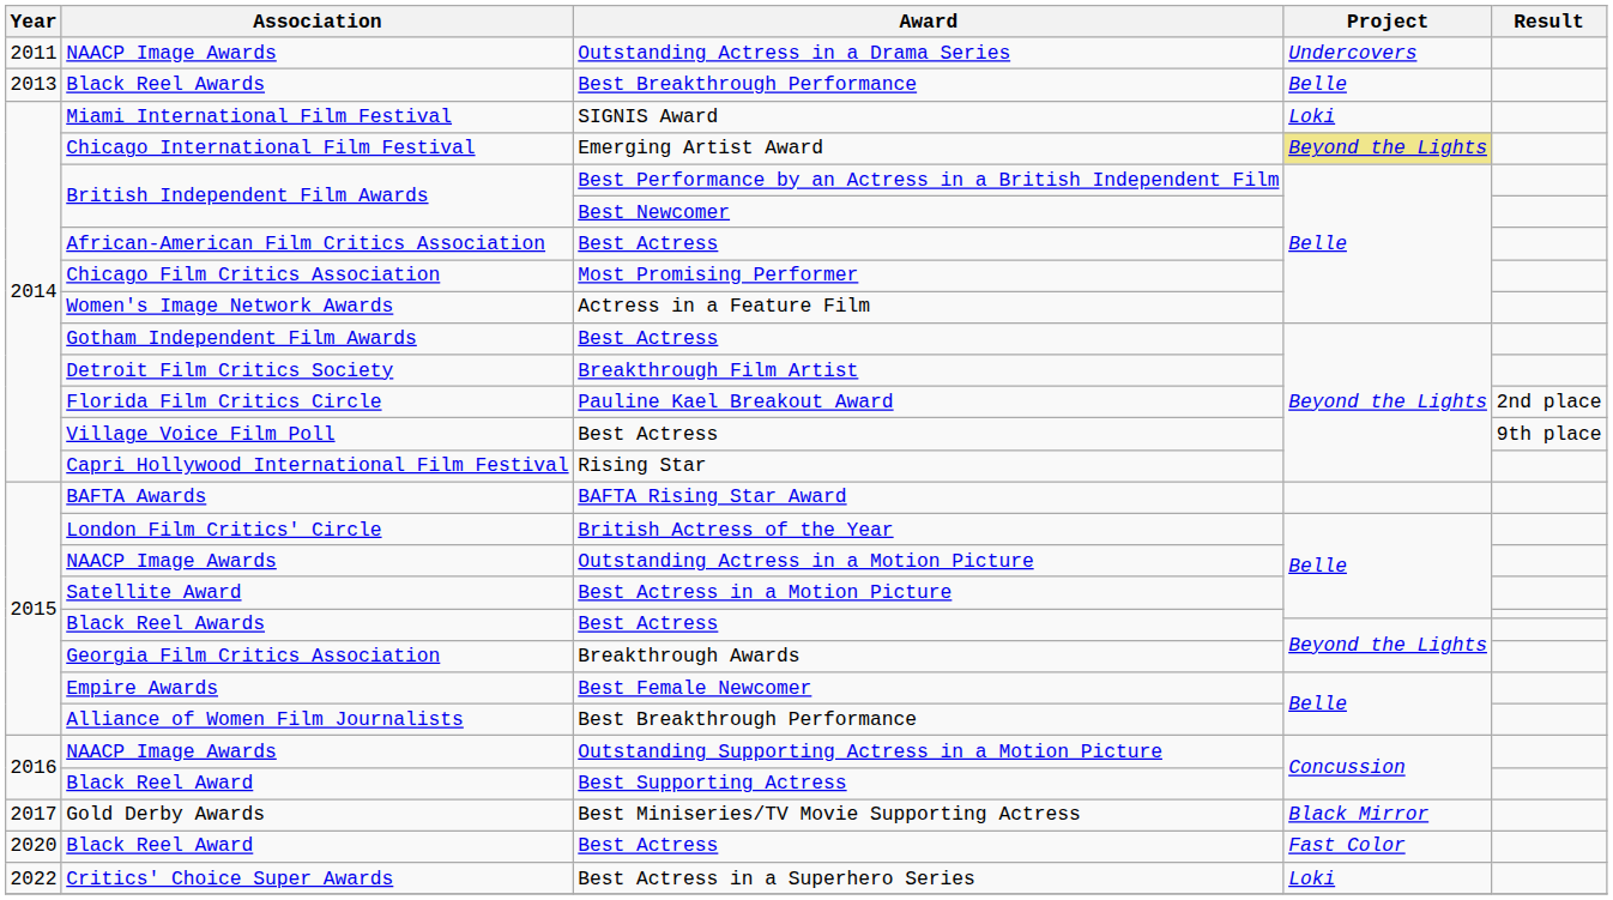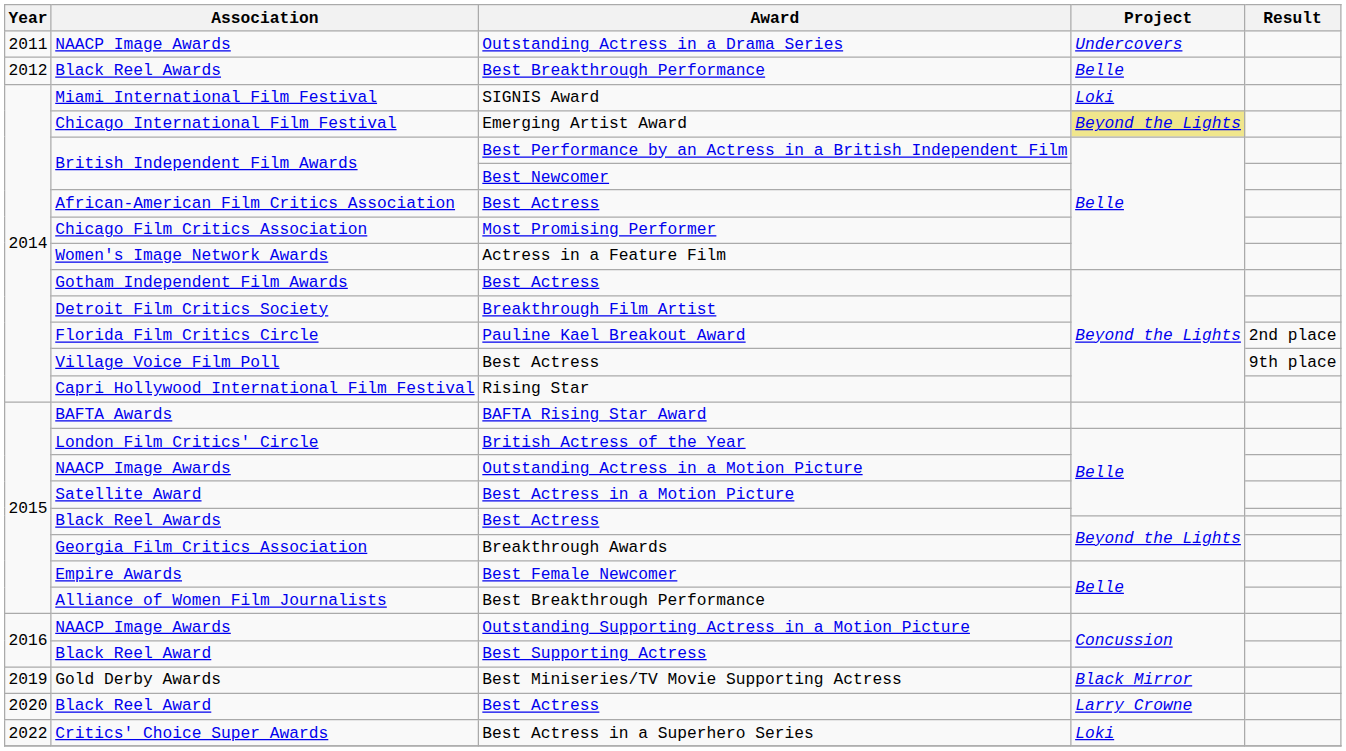Black Reel Awards / Best Breakthrough Performance | Year: 2013 -> 2012
Gold Derby Awards | Year: 2017 -> 2019
Black Reel Award / Best Actress | Project: Fast Color -> Larry Crowne
